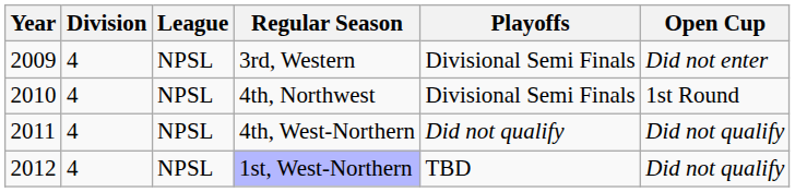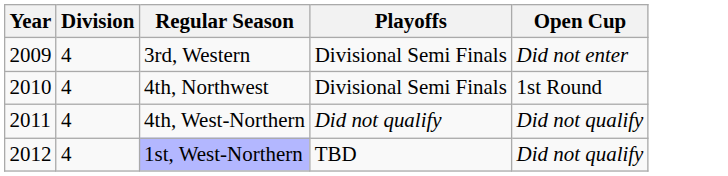- column: League | NPSL | NPSL | NPSL | NPSL
